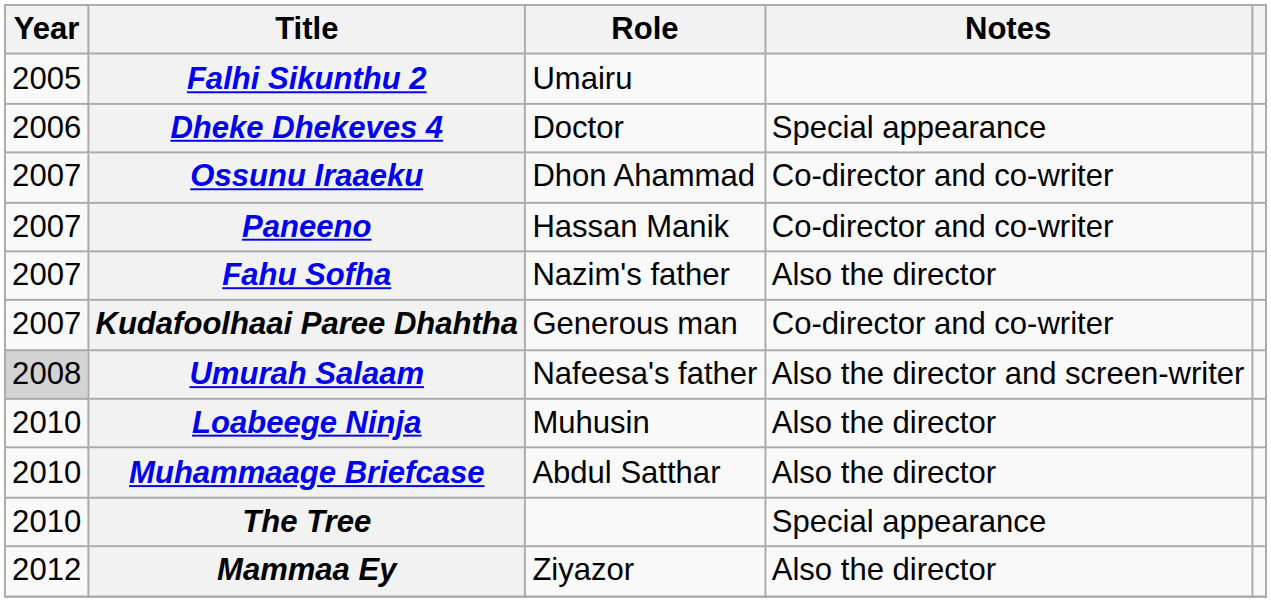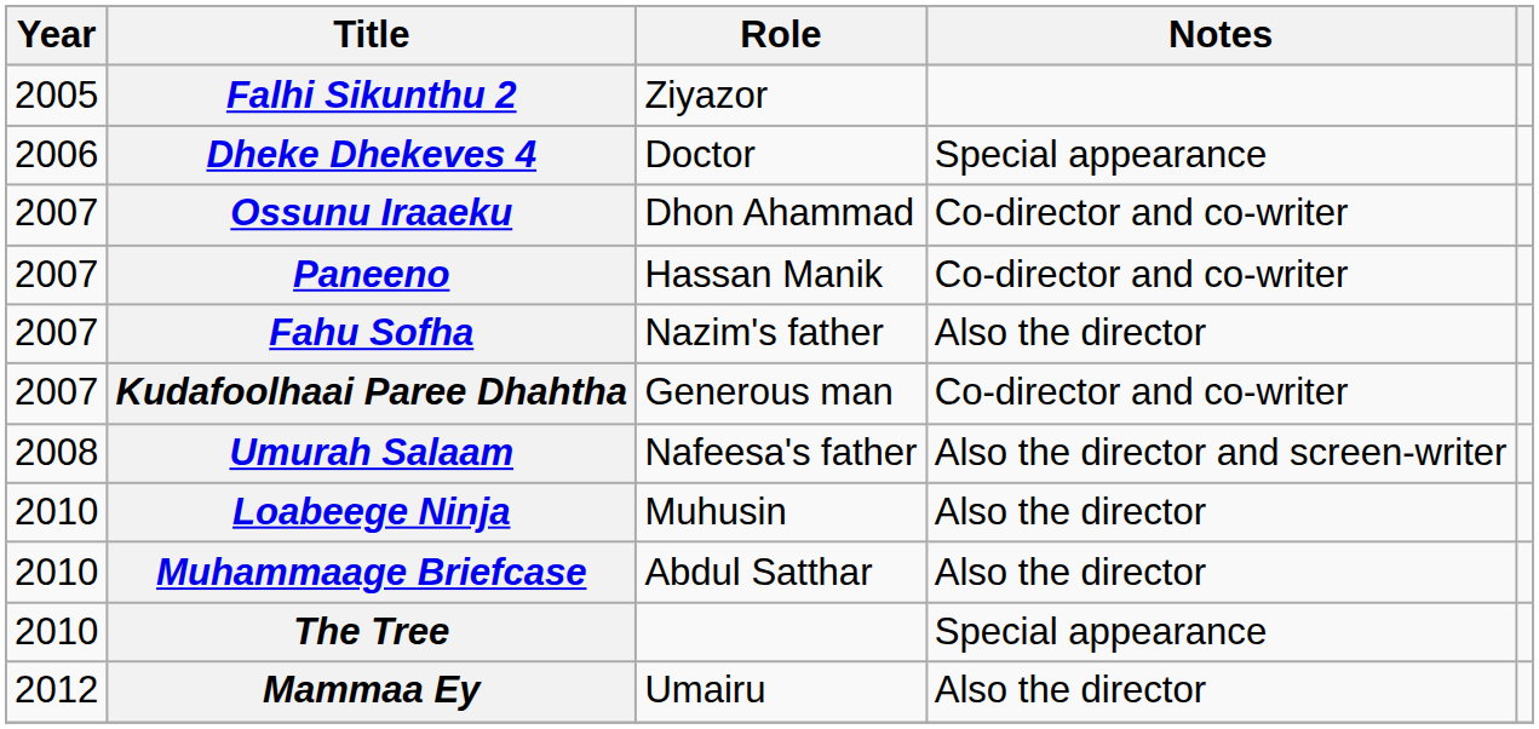Falhi Sikunthu 2 | Role: Umairu -> Ziyazor
Umurah Salaam | Year: lightgrey background -> no background
Mammaa Ey | Role: Ziyazor -> Umairu
